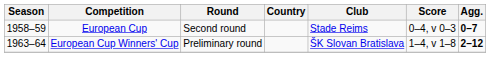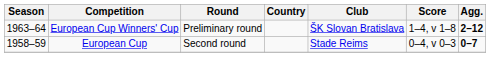rows swapped: European Cup <-> European Cup Winners' Cup
